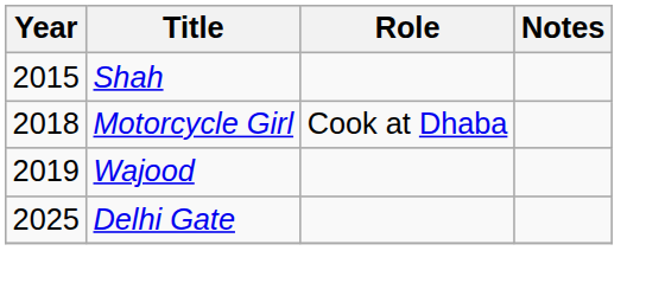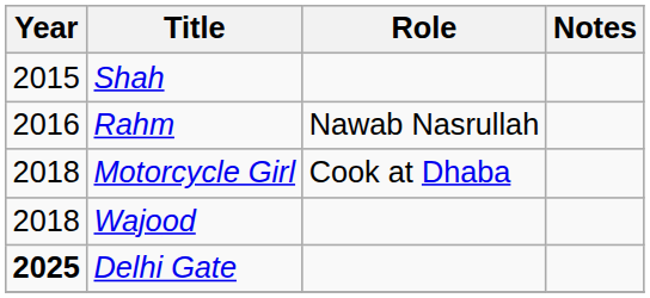+ row: 2016 | Rahm | Nawab Nasrullah
Wajood | Year: 2019 -> 2018
Delhi Gate | Year: normal -> bold
